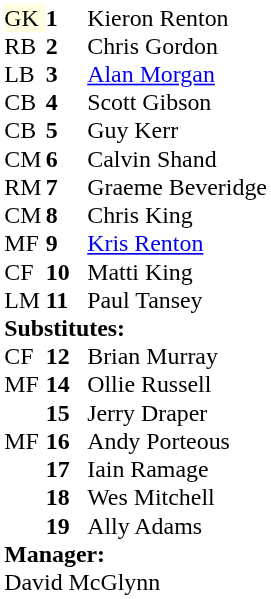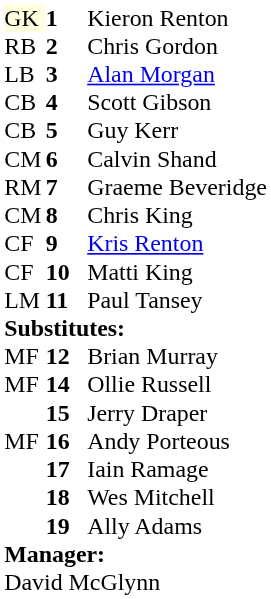Kris Renton | column 1: MF -> CF
Brian Murray | column 1: CF -> MF
